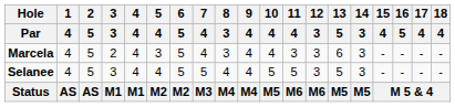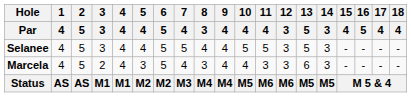rows swapped: Marcela <-> Selanee
